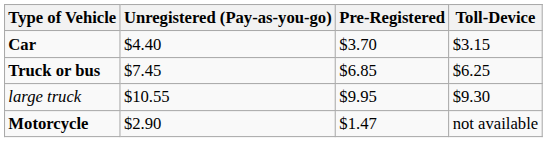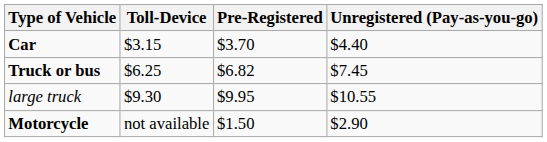columns swapped: Toll-Device <-> Unregistered (Pay-as-you-go)
Truck or bus | Pre-Registered: $6.85 -> $6.82
Motorcycle | Pre-Registered: $1.47 -> $1.50
